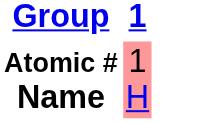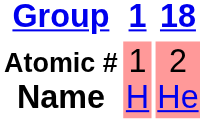+ column: 18 | 2 He
